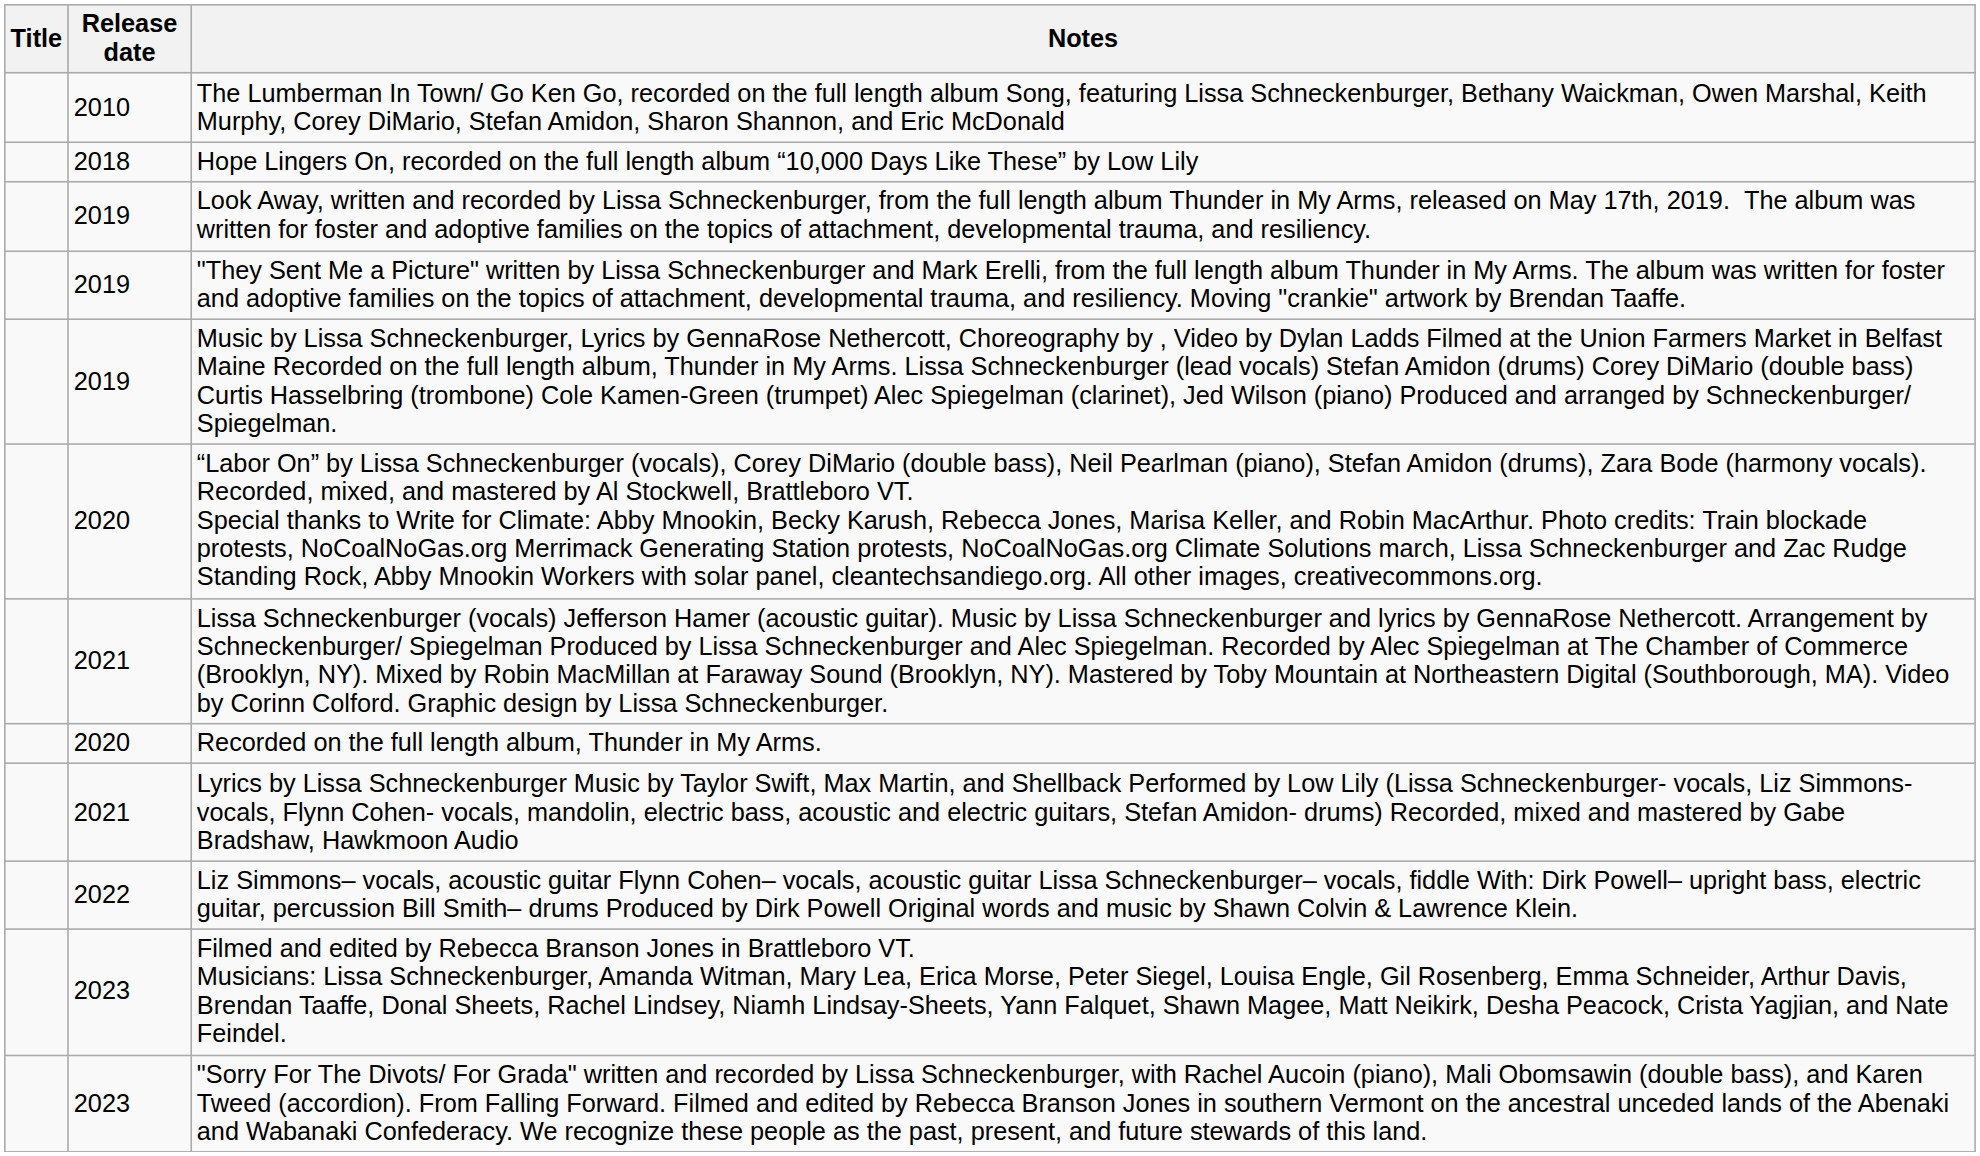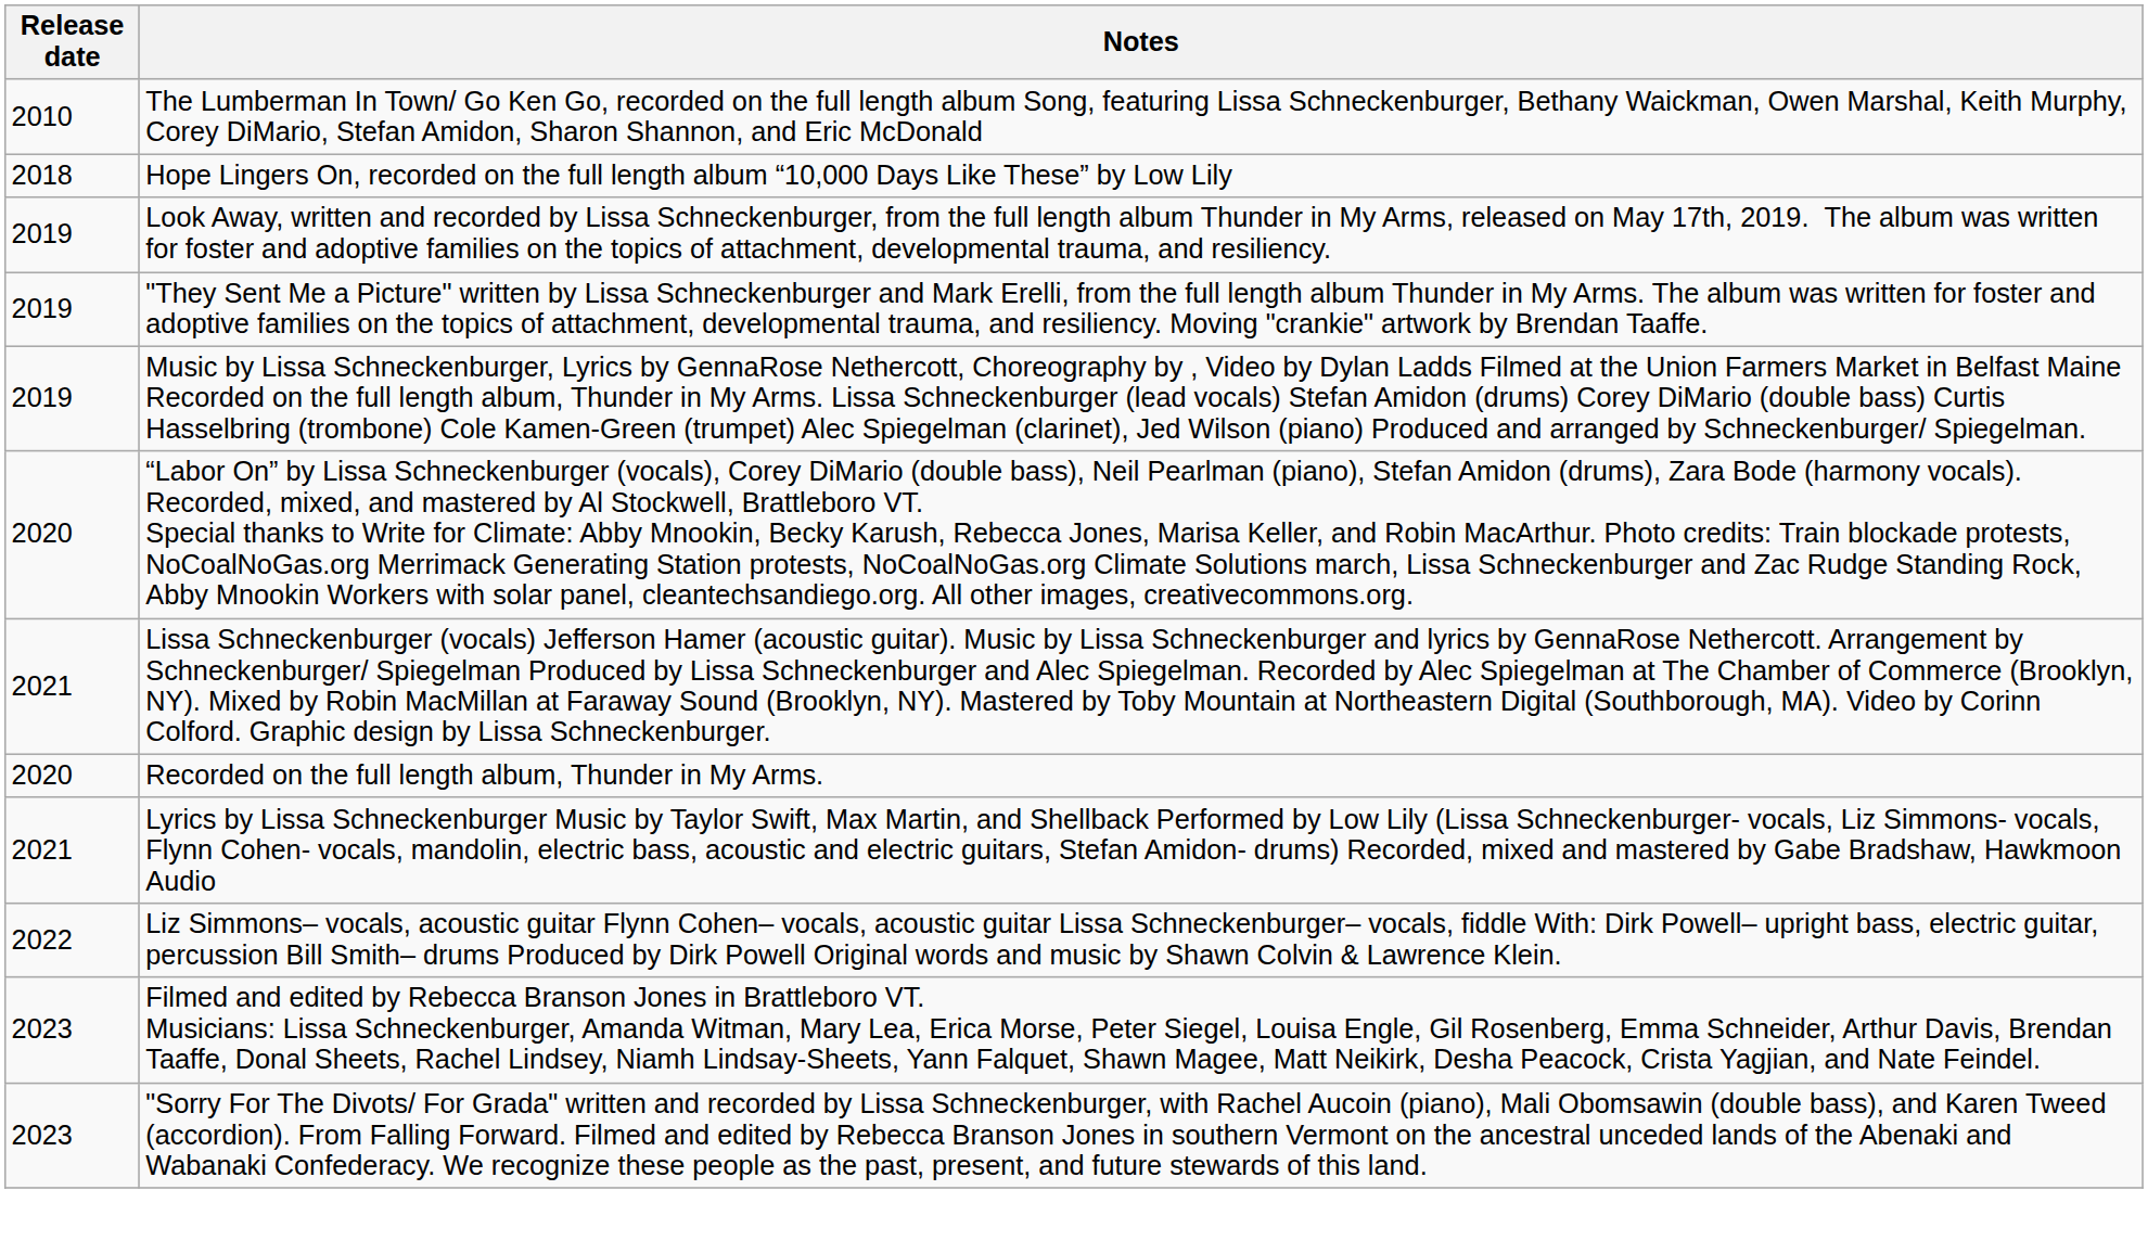- column: Title
